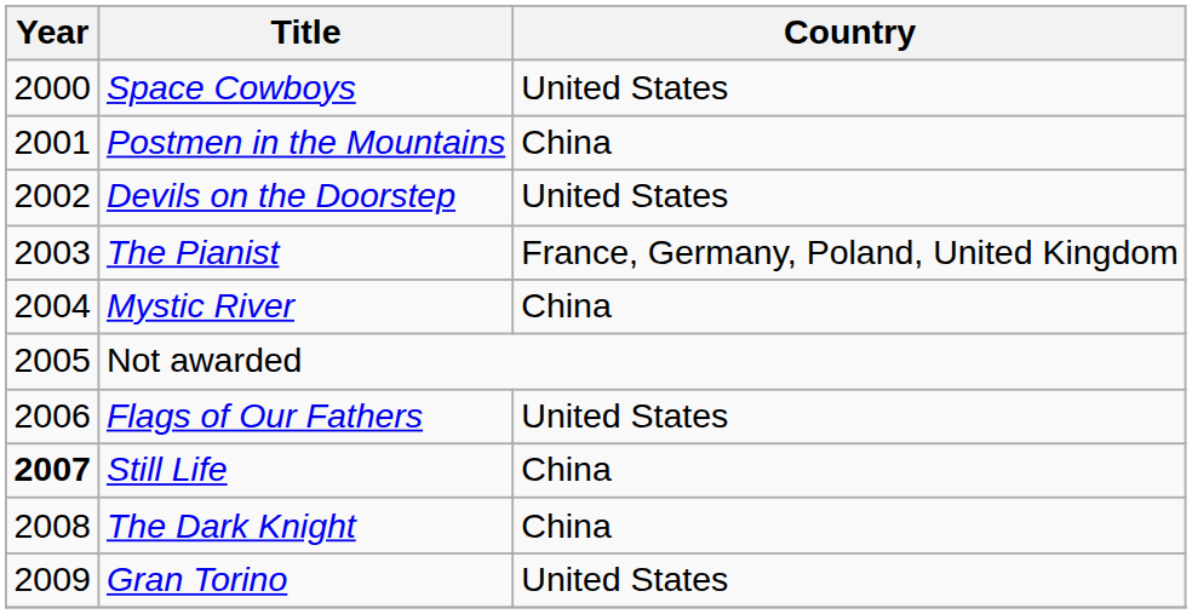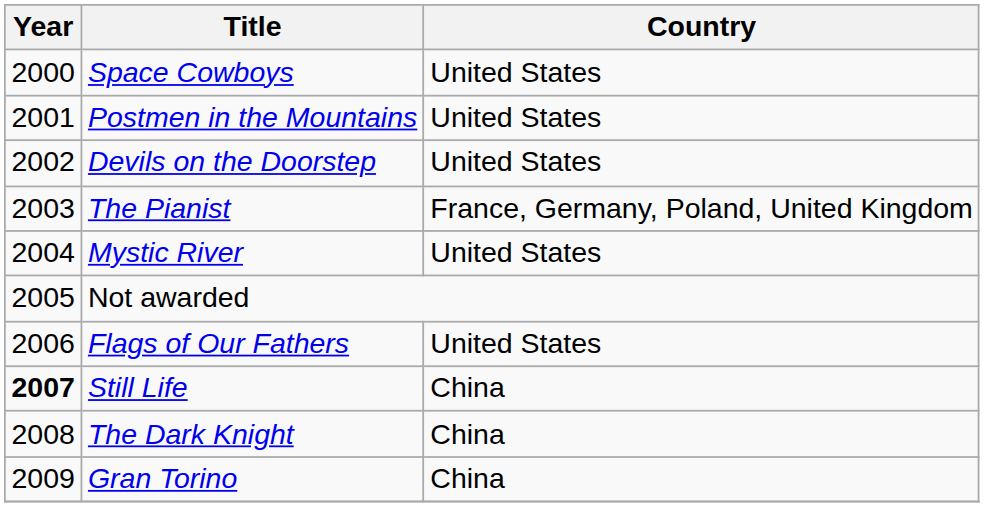Postmen in the Mountains | Country: China -> United States
Mystic River | Country: China -> United States
Gran Torino | Country: United States -> China
